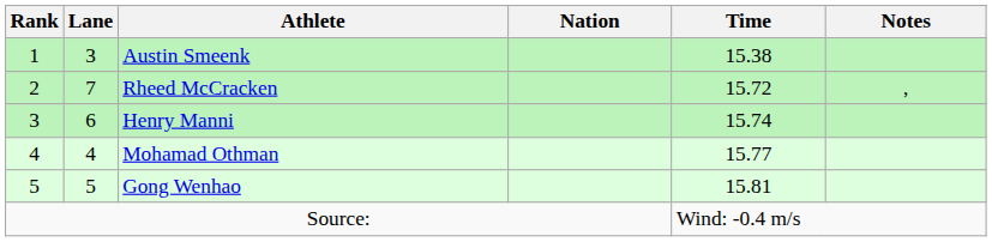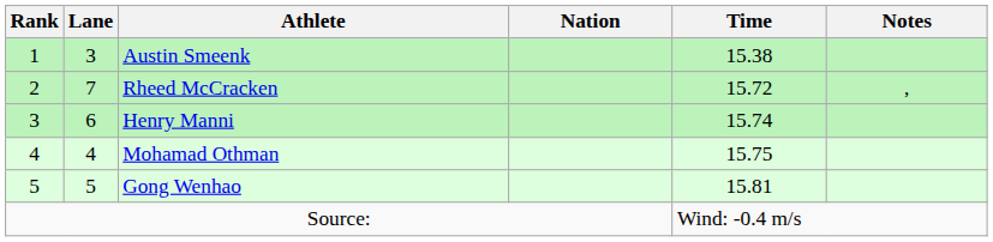Mohamad Othman | Time: 15.77 -> 15.75
